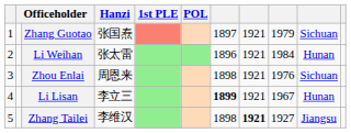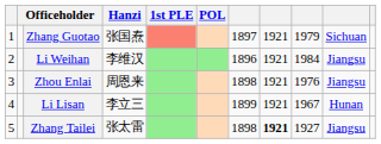Li Weihan | Hanzi: 张太雷 -> 李维汉
Li Weihan | column 10: Hunan -> Jiangsu
Zhou Enlai | column 10: Sichuan -> Jiangsu
Li Lisan | column 7: bold -> normal
Zhang Tailei | Hanzi: 李维汉 -> 张太雷
